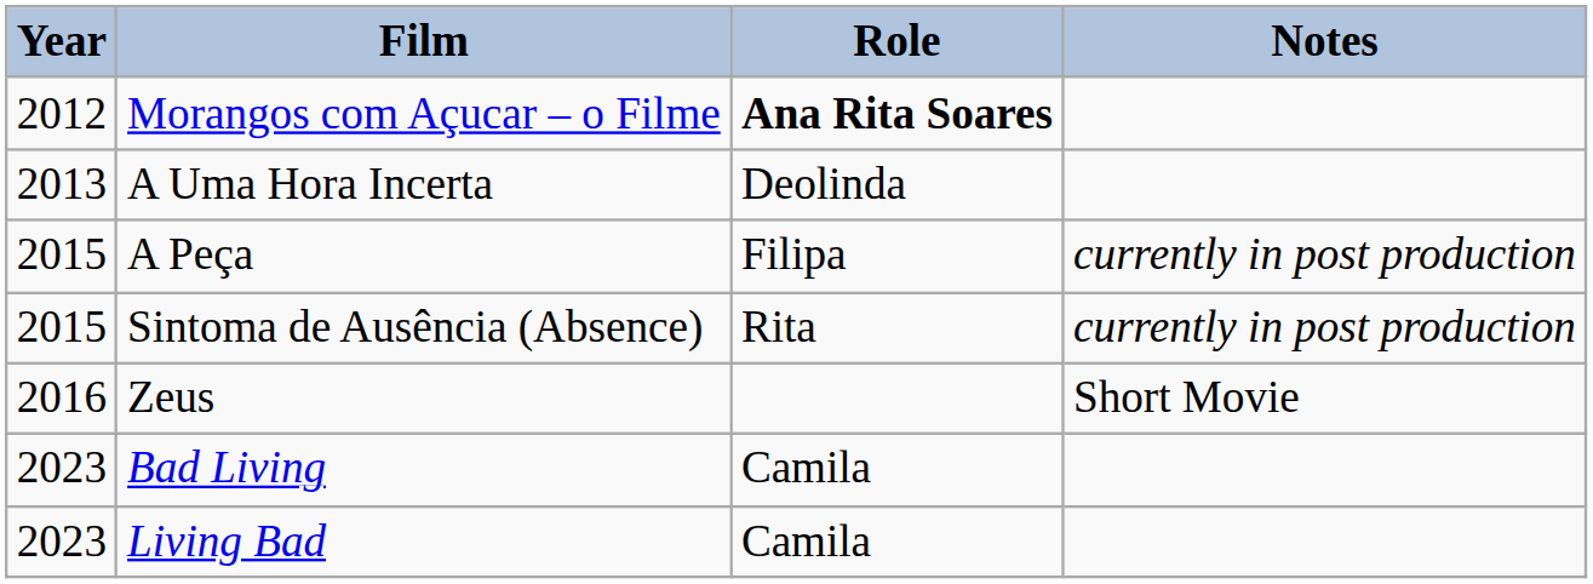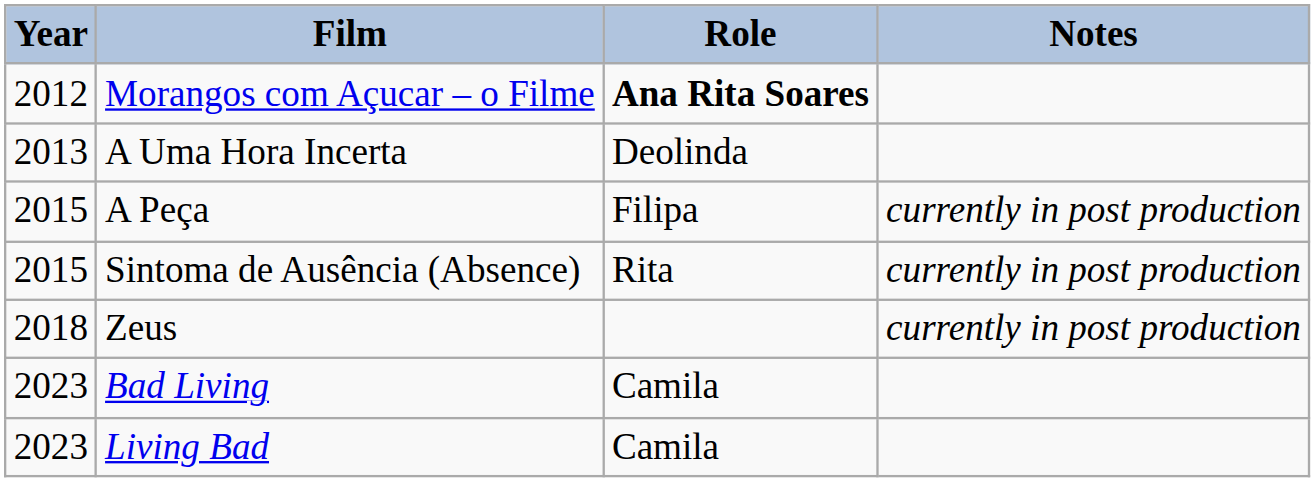Zeus | Year: 2016 -> 2018
Zeus | Notes: Short Movie -> currently in post production
